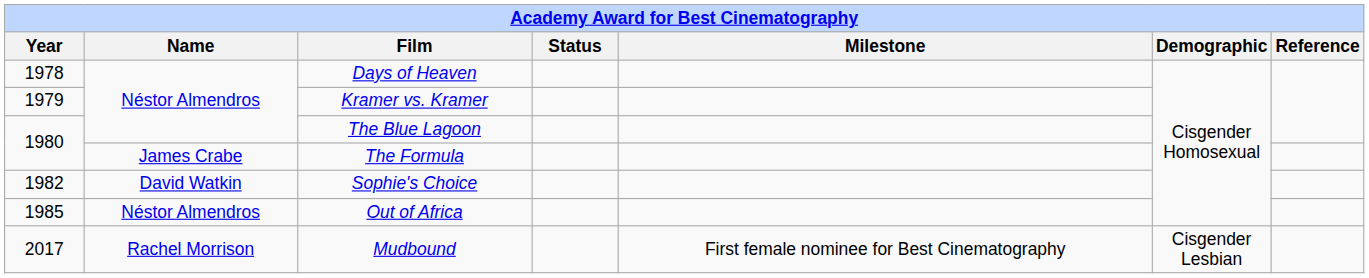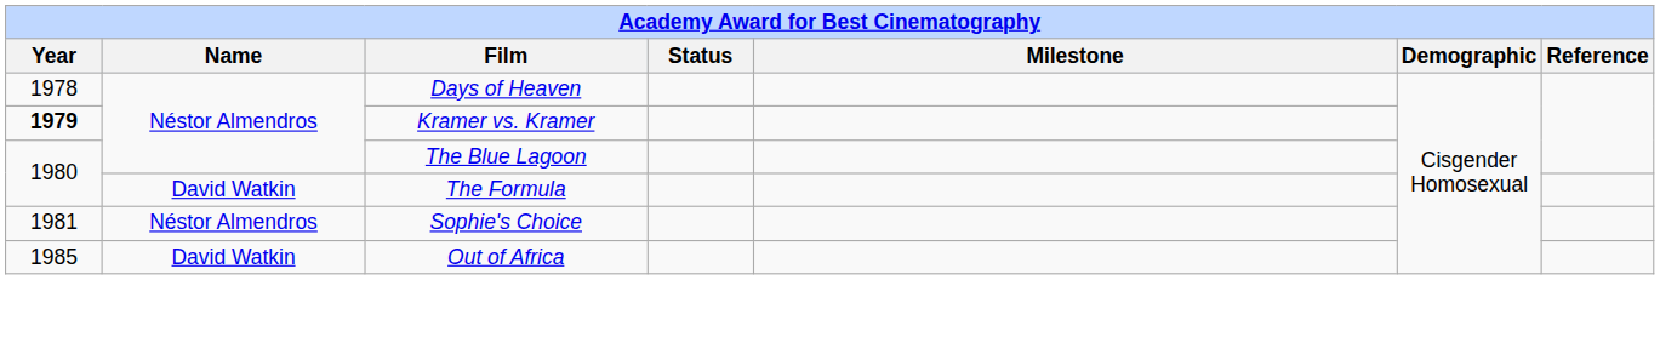Kramer vs. Kramer | Year: normal -> bold
The Formula | Name: James Crabe -> David Watkin
Sophie's Choice | Year: 1982 -> 1981
Sophie's Choice | Name: David Watkin -> Néstor Almendros
Out of Africa | Name: Néstor Almendros -> David Watkin
- row: 2017 | Rachel Morrison | Mudbound | First female nominee for Best Cinematography | Cisgender Lesbian
